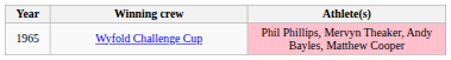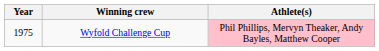Wyfold Challenge Cup | Year: 1965 -> 1975
